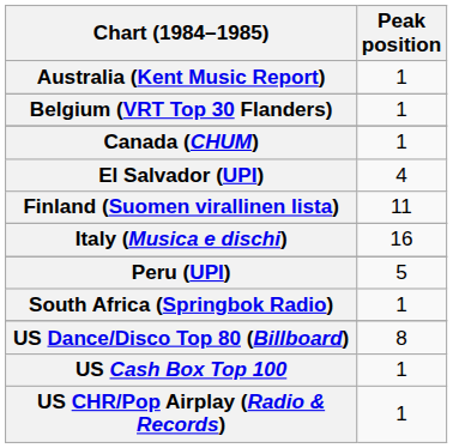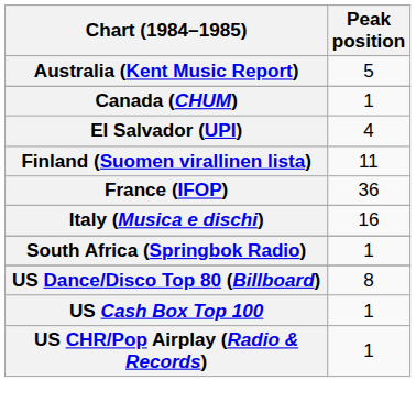Australia (Kent Music Report) | Peak position: 1 -> 5
- row: Belgium (VRT Top 30 Flanders) | 1
+ row: France (IFOP) | 36
- row: Peru (UPI) | 5
